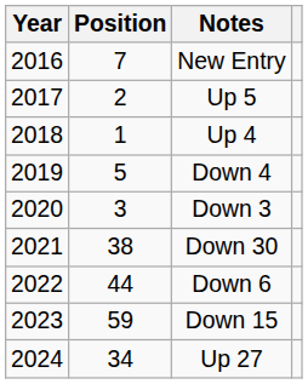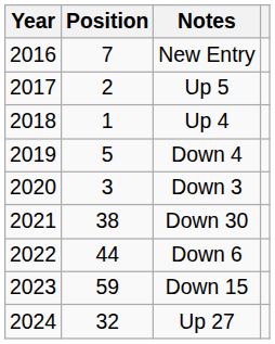Up 27 | Position: 34 -> 32
